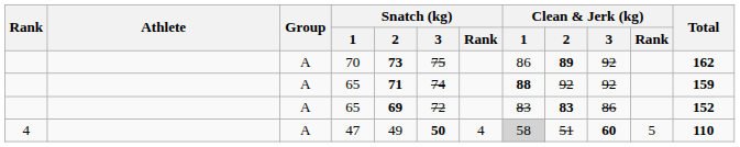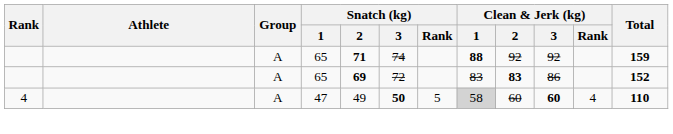- row: A | 70 | 73 | 75 | 86 | 89 | 92 | 162
47 | Snatch (kg) / Rank: 4 -> 5
47 | Clean & Jerk (kg) / 2: 51 -> 60
47 | Clean & Jerk (kg) / Rank: 5 -> 4
